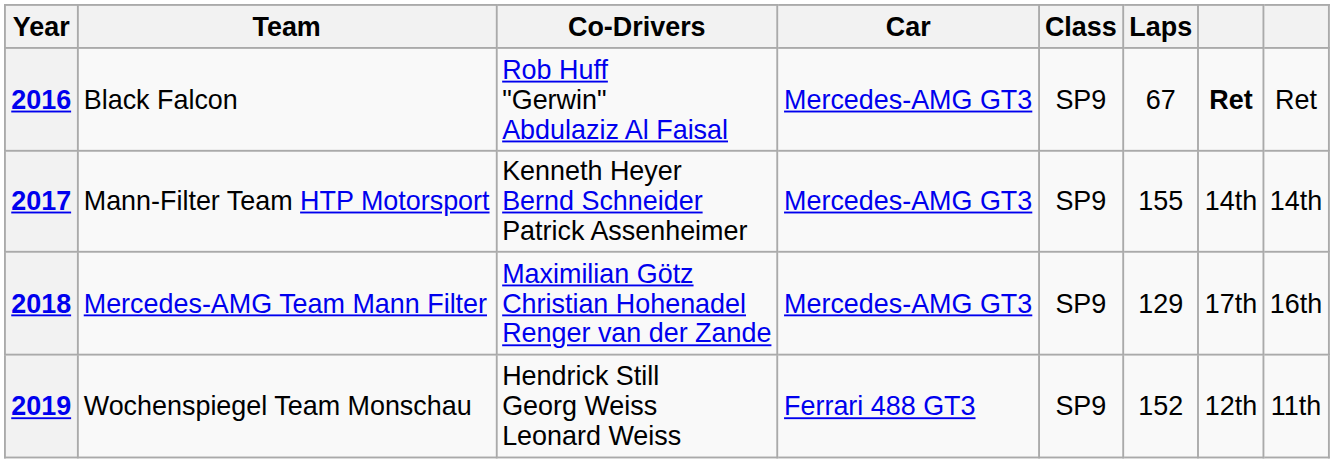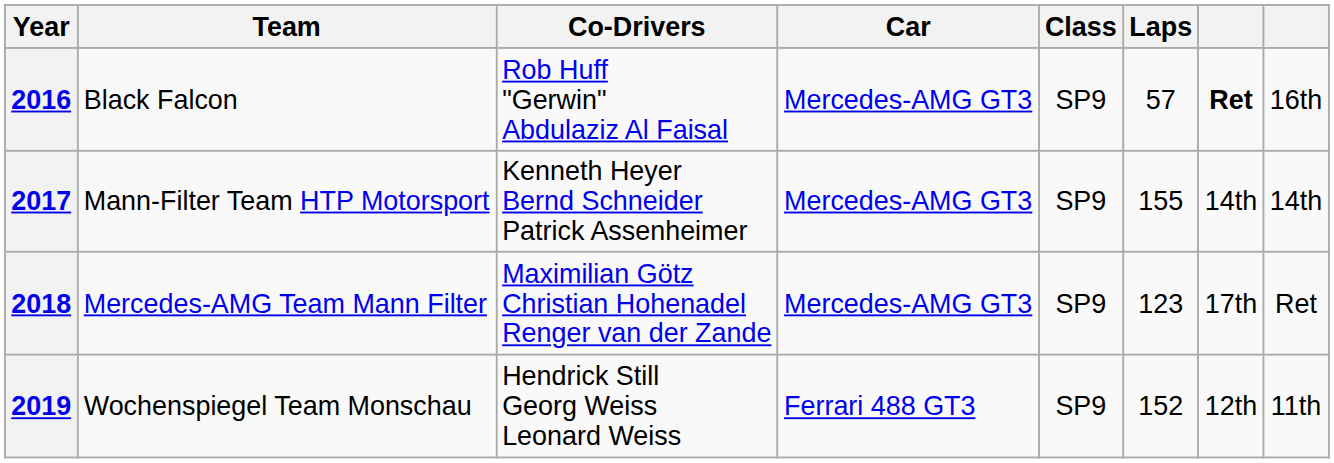2016 | Laps: 67 -> 57
2016 | column 8: Ret -> 16th
2018 | Laps: 129 -> 123
2018 | column 8: 16th -> Ret
